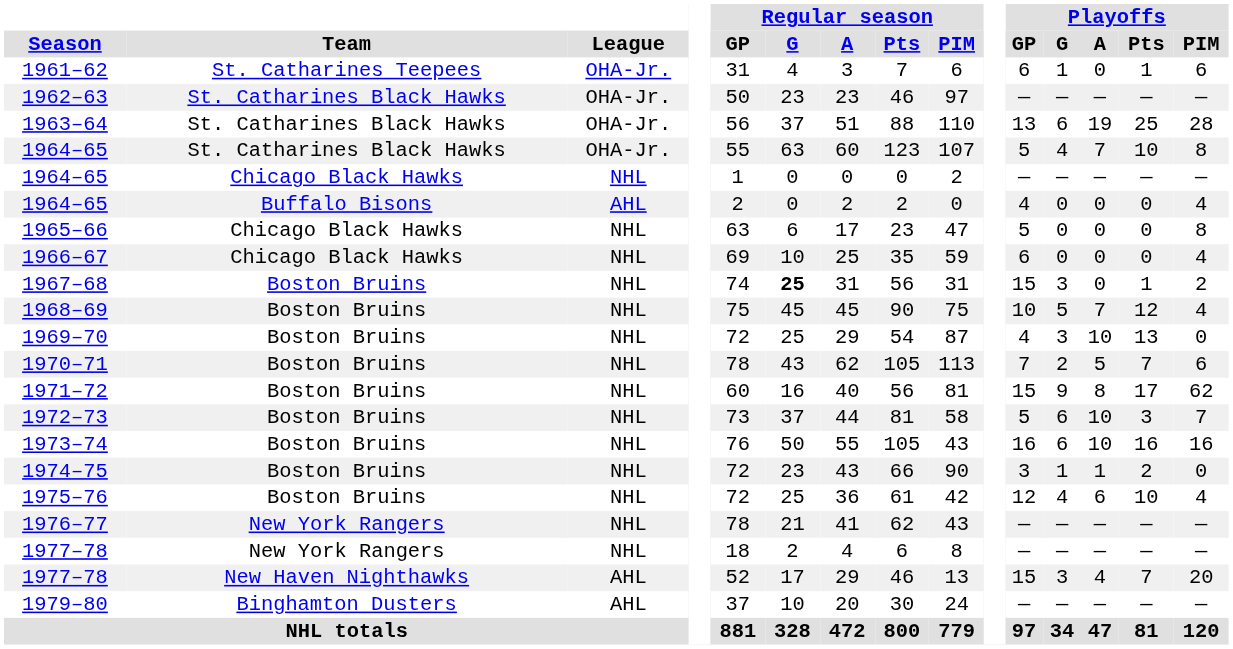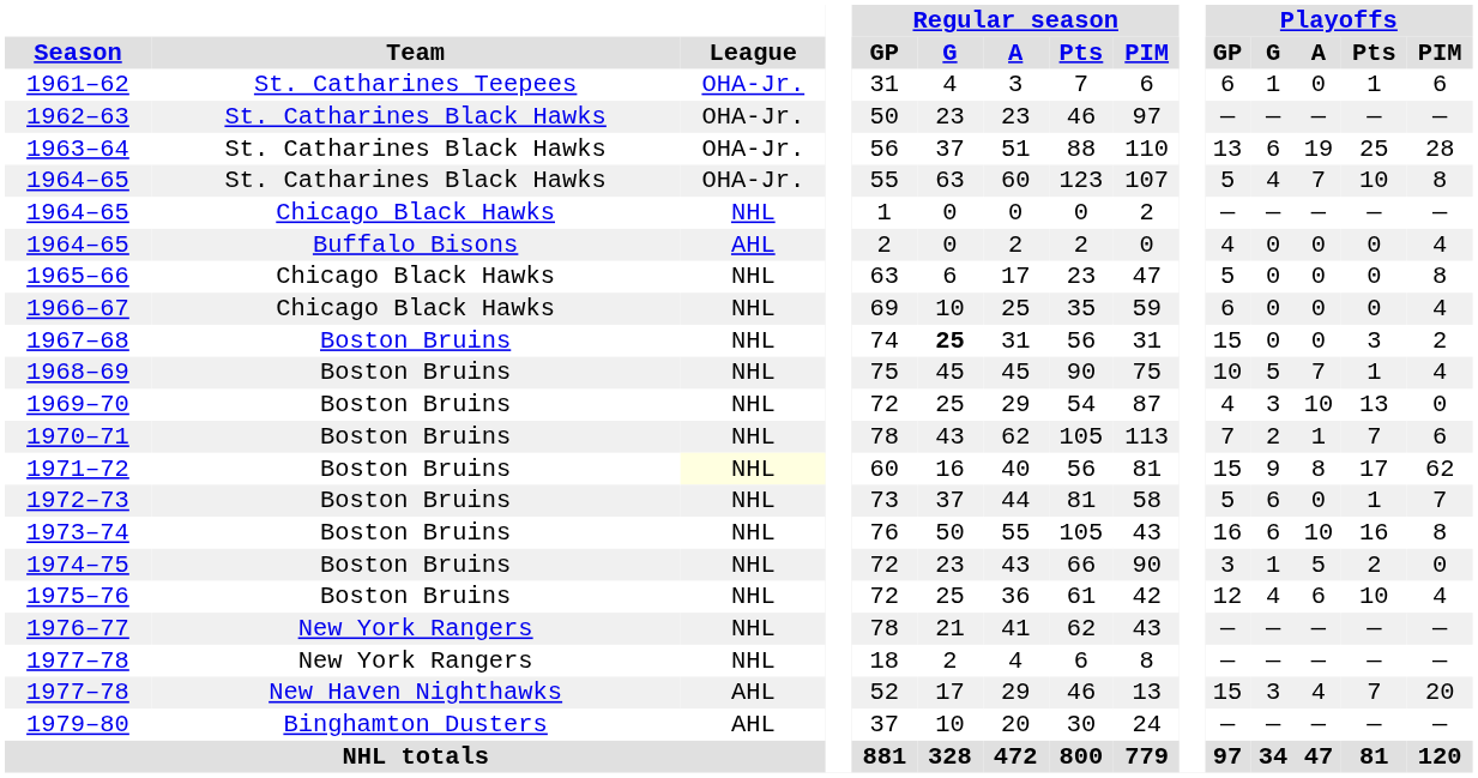1967–68 | Playoffs / G: 3 -> 0
1967–68 | Playoffs / Pts: 1 -> 3
1968–69 | Playoffs / Pts: 12 -> 1
1970–71 | Playoffs / A: 5 -> 1
1971–72 | League: no background -> lightyellow background
1972–73 | Playoffs / A: 10 -> 0
1972–73 | Playoffs / Pts: 3 -> 1
1973–74 | Playoffs / PIM: 16 -> 8
1974–75 | Playoffs / A: 1 -> 5
